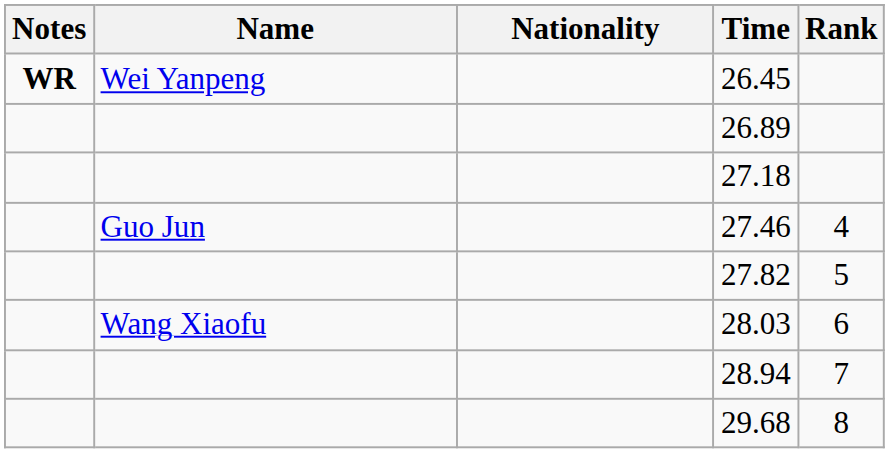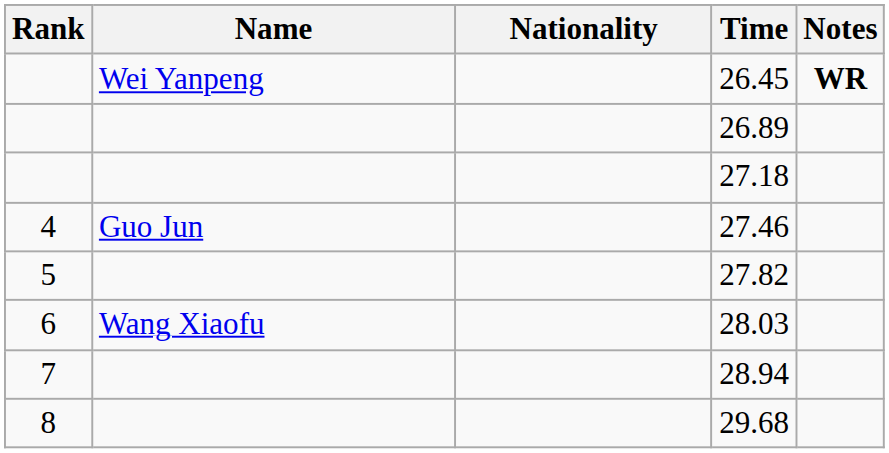columns swapped: Rank <-> Notes
